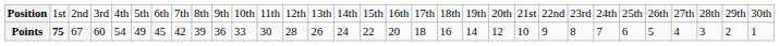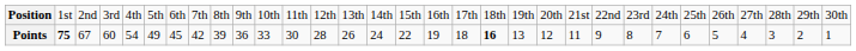Points | column 17: 20 -> 19
Points | column 19: normal -> bold
Points | column 20: 14 -> 13
Points | column 22: 10 -> 11
